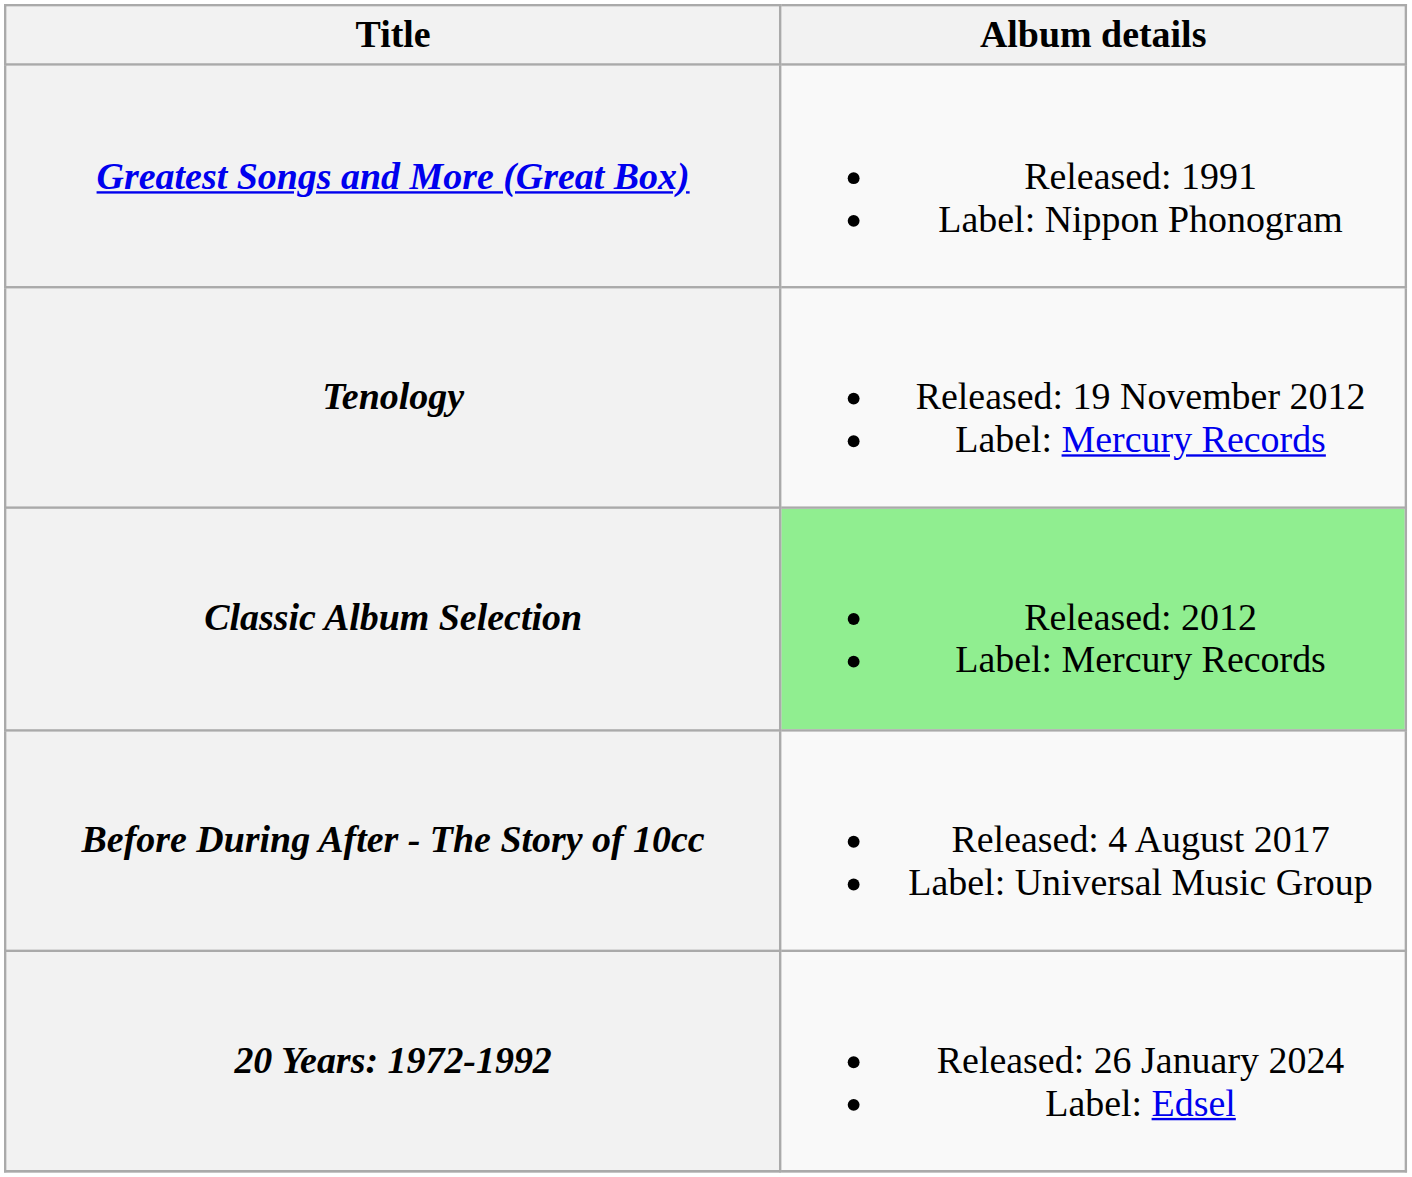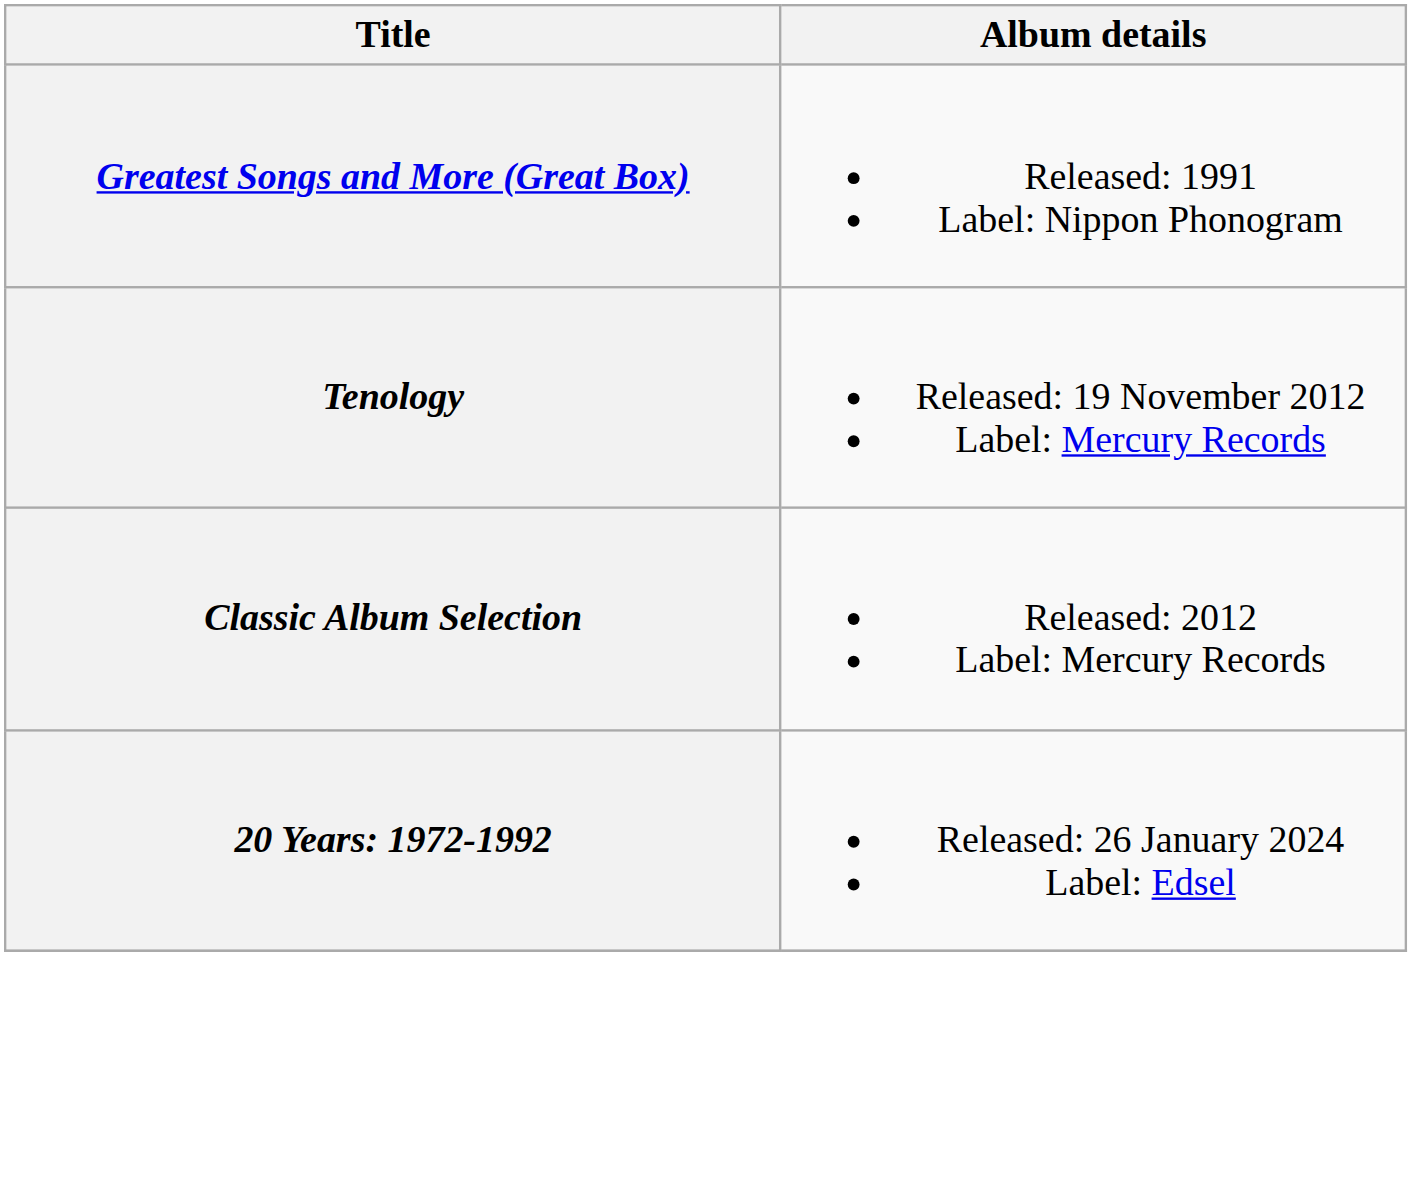Classic Album Selection | Album details: lightgreen background -> no background
- row: Before During After - The Story of 10cc | Released: 4 August 2017 Label: Universal Music Group
